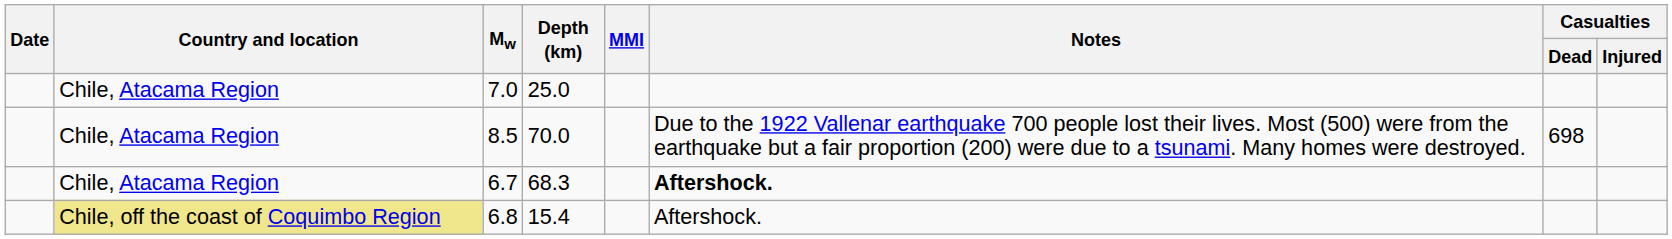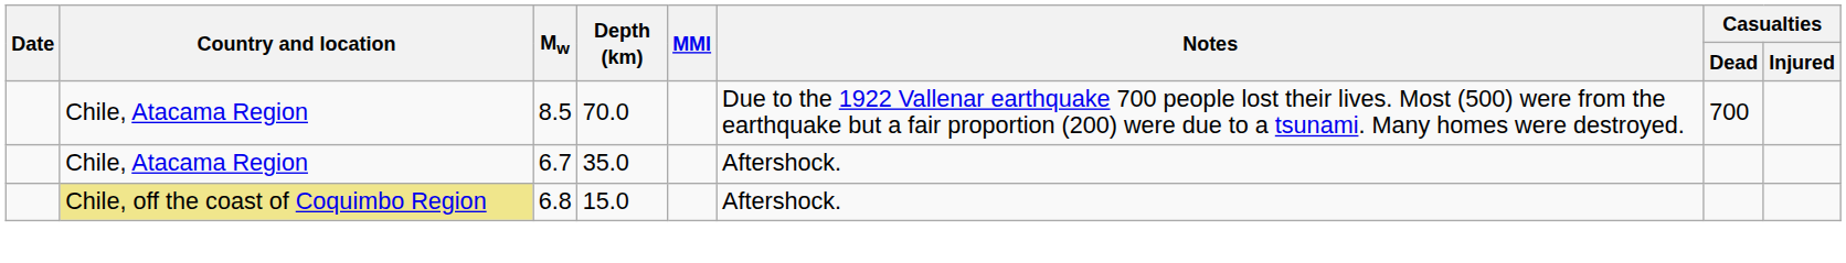- row: Chile, Atacama Region | 7.0 | 25.0
8.5 | Casualties / Dead: 698 -> 700
6.7 | Depth (km): 68.3 -> 35.0
6.7 | Notes: bold -> normal
6.8 | Depth (km): 15.4 -> 15.0
